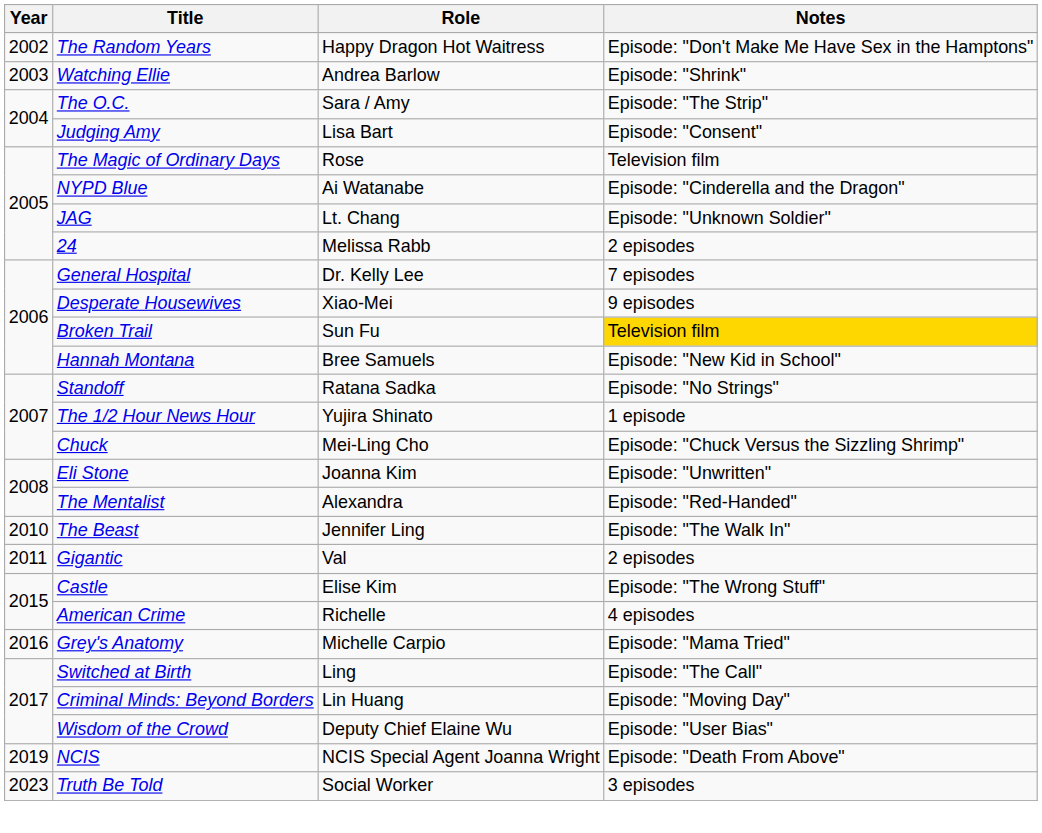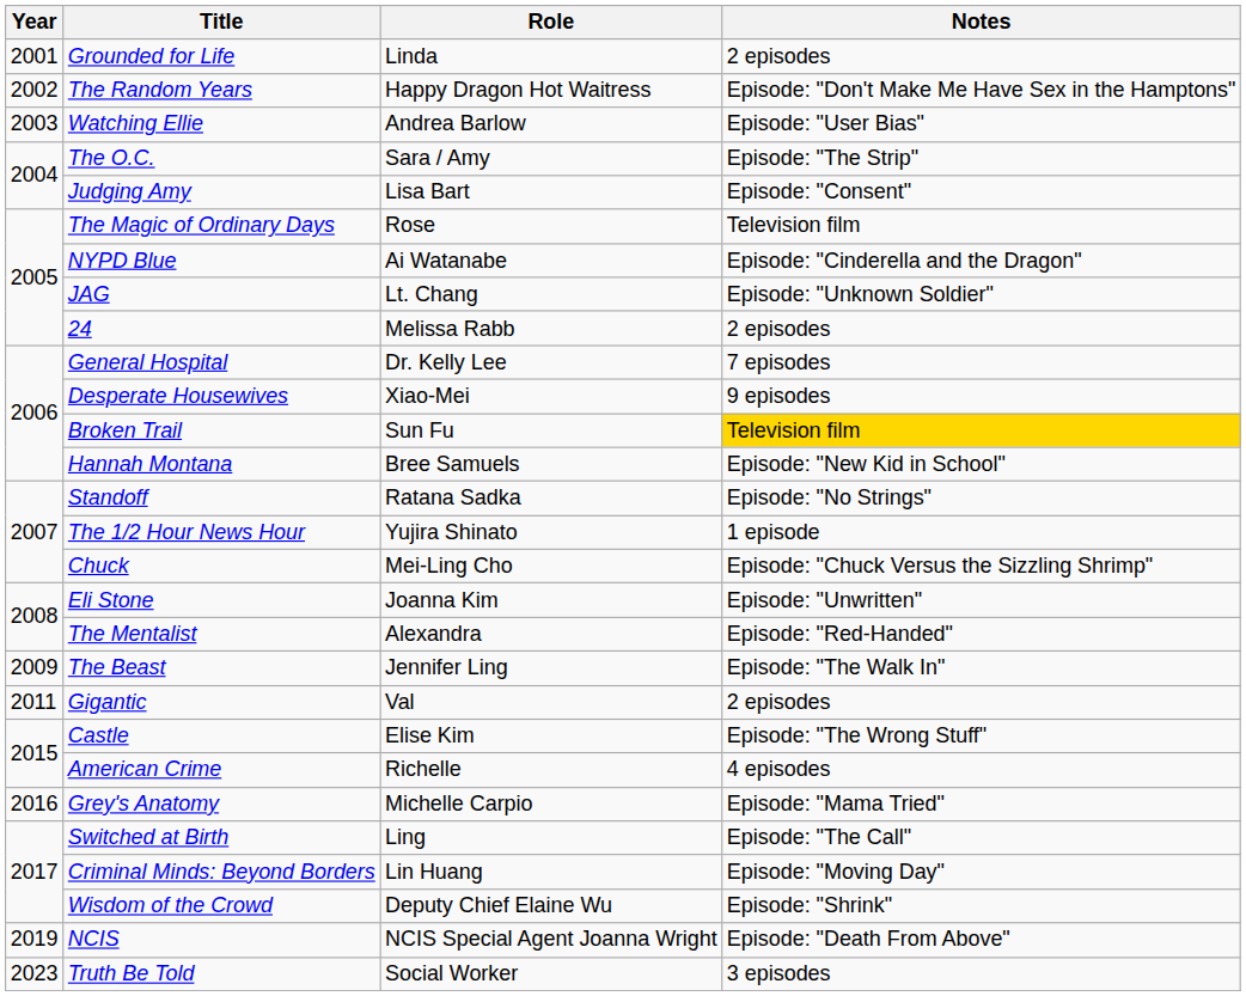+ row: 2001 | Grounded for Life | Linda | 2 episodes
Watching Ellie | Notes: Episode: "Shrink" -> Episode: "User Bias"
The Beast | Year: 2010 -> 2009
Wisdom of the Crowd | Notes: Episode: "User Bias" -> Episode: "Shrink"
